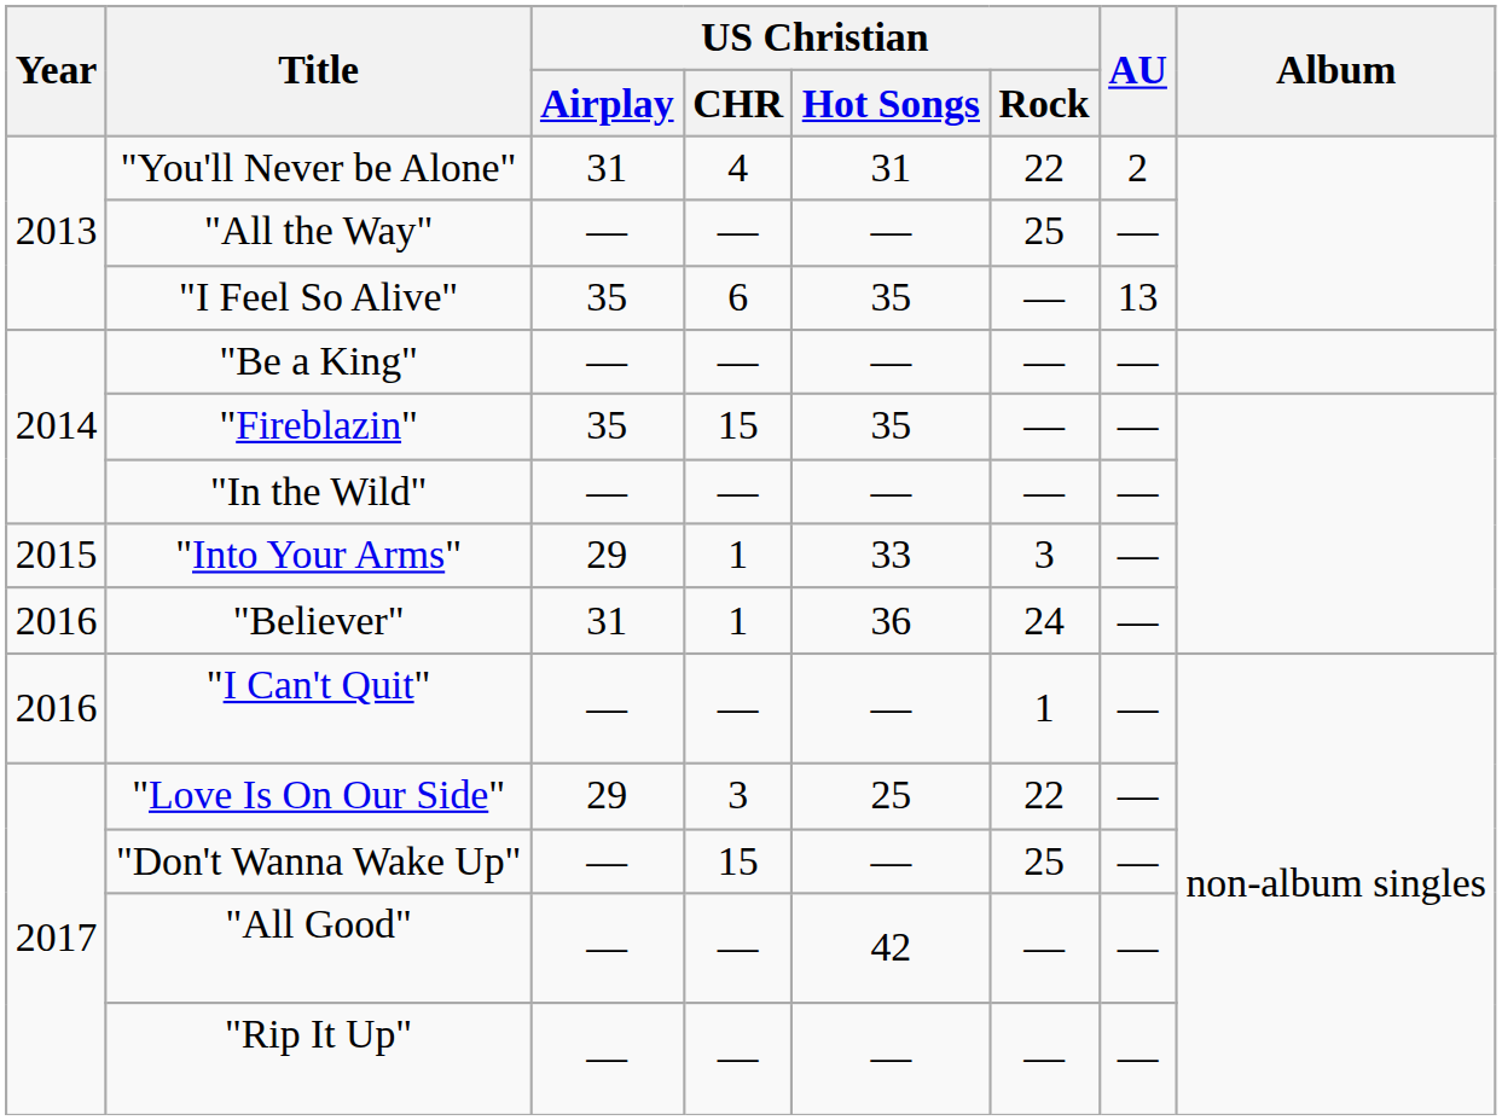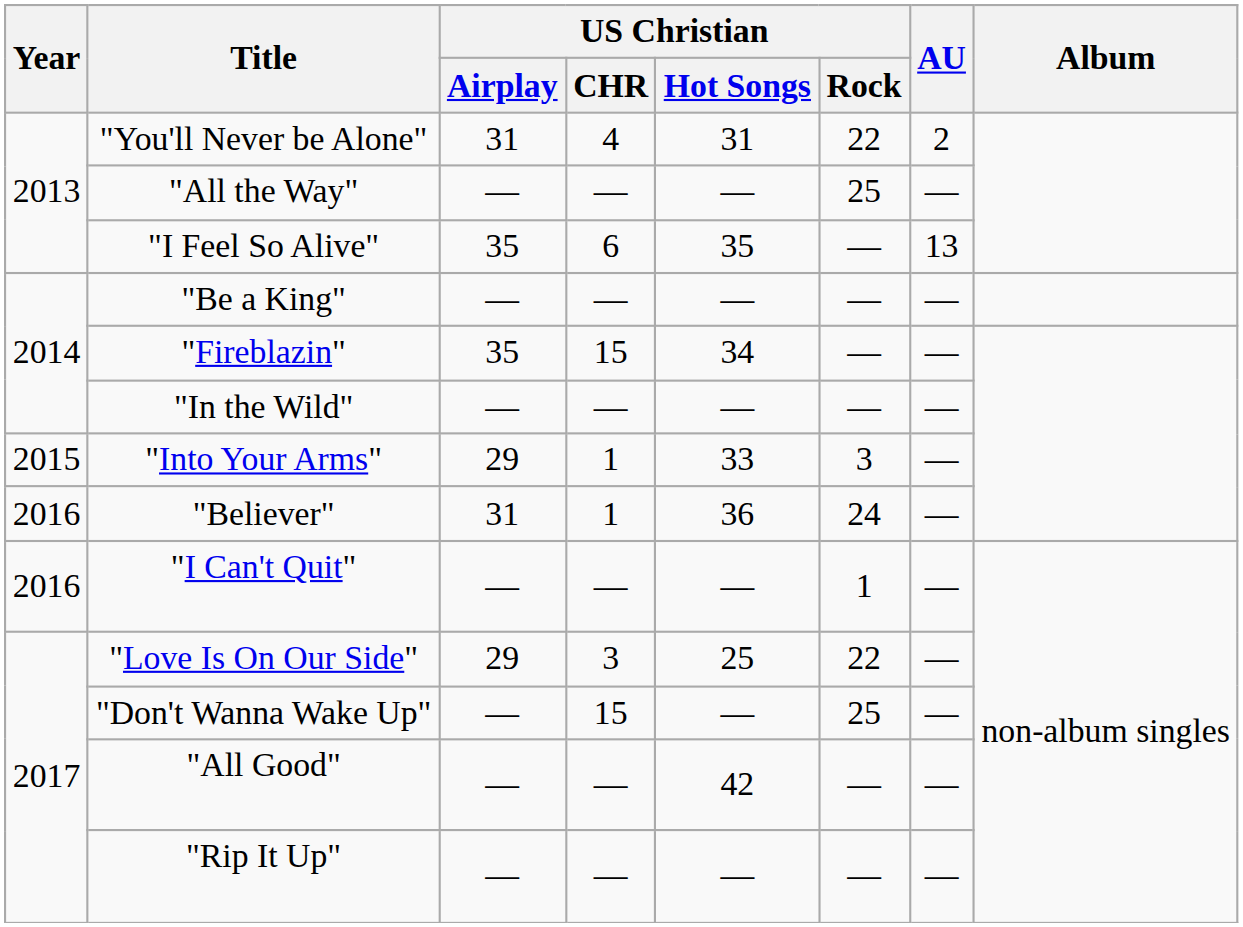"Fireblazin" | US Christian / Hot Songs: 35 -> 34
